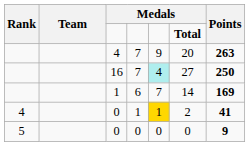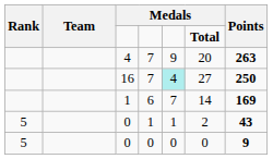0 / 1 | Rank: 4 -> 5
0 / 1 | column 5: gold background -> no background
0 / 1 | Points: 41 -> 43
